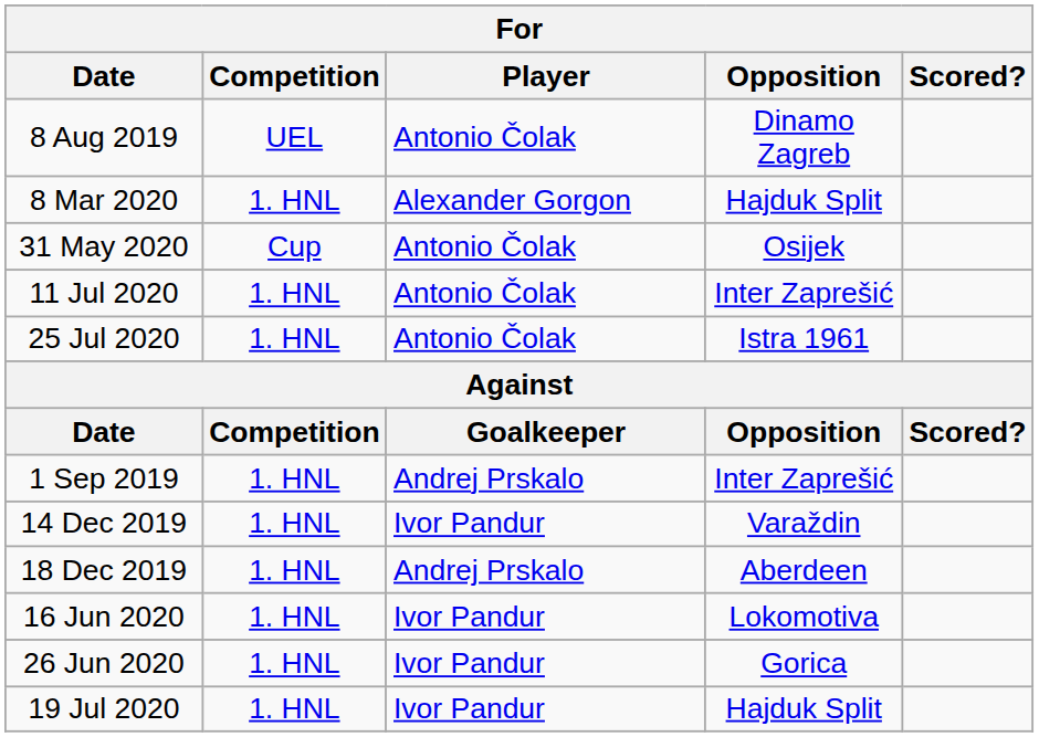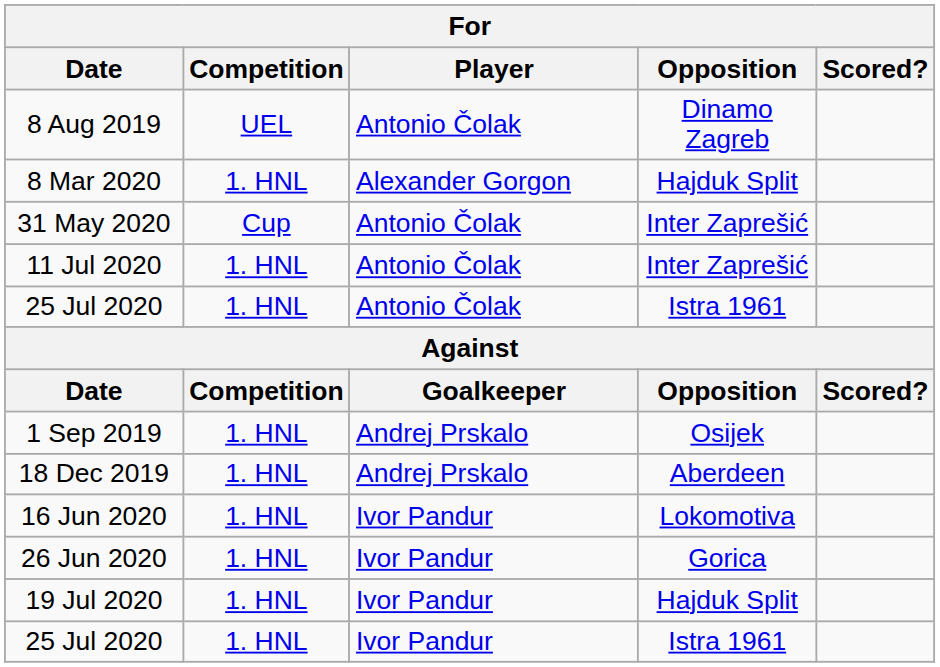31 May 2020 | Opposition: Osijek -> Inter Zaprešić
1 Sep 2019 | Opposition: Inter Zaprešić -> Osijek
- row: 14 Dec 2019 | 1. HNL | Ivor Pandur | Varaždin
+ row: 25 Jul 2020 | 1. HNL | Ivor Pandur | Istra 1961
